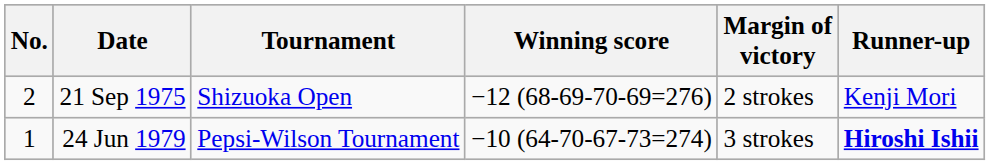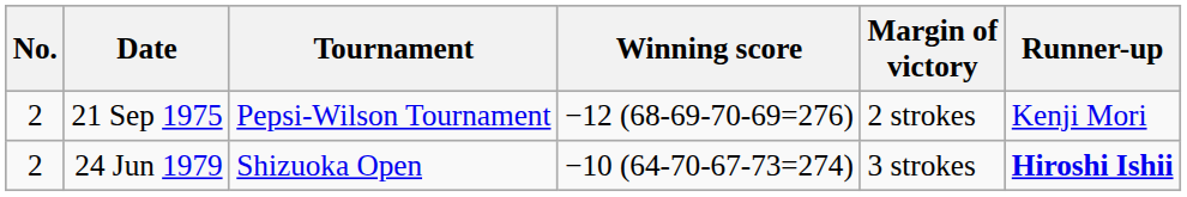21 Sep 1975 | Tournament: Shizuoka Open -> Pepsi-Wilson Tournament
24 Jun 1979 | No.: 1 -> 2
24 Jun 1979 | Tournament: Pepsi-Wilson Tournament -> Shizuoka Open
